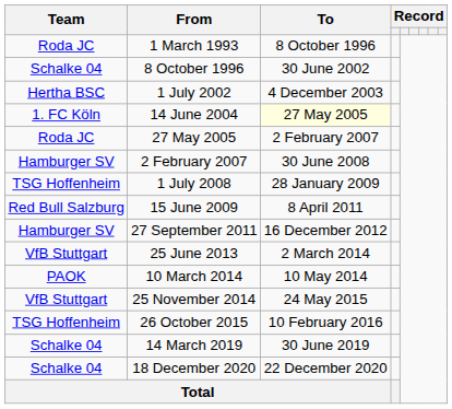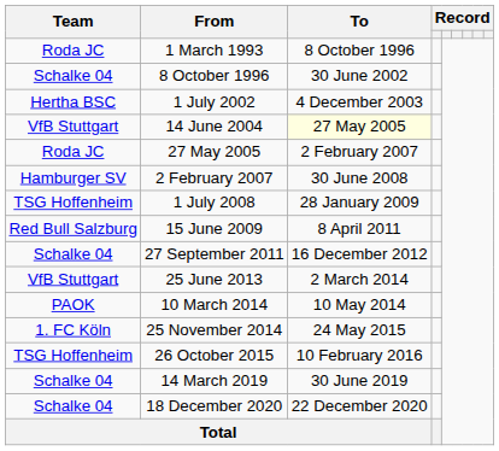14 June 2004 | Team: 1. FC Köln -> VfB Stuttgart
27 September 2011 | Team: Hamburger SV -> Schalke 04
25 November 2014 | Team: VfB Stuttgart -> 1. FC Köln
